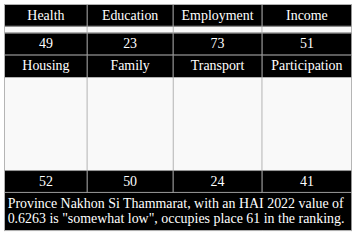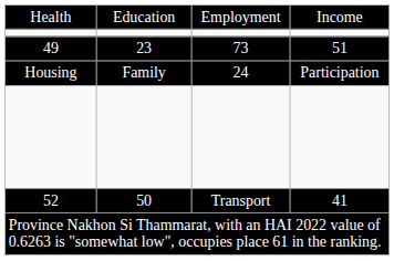Housing | column 3: Transport -> 24
52 | column 3: 24 -> Transport
